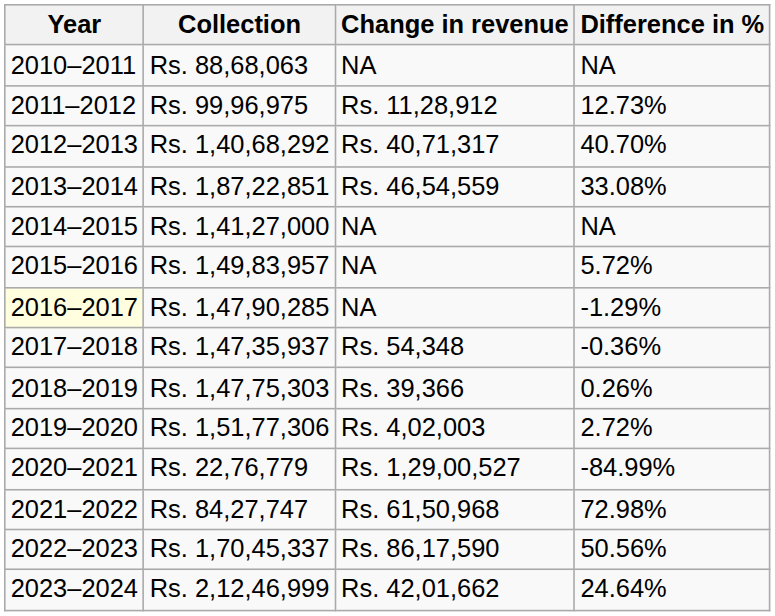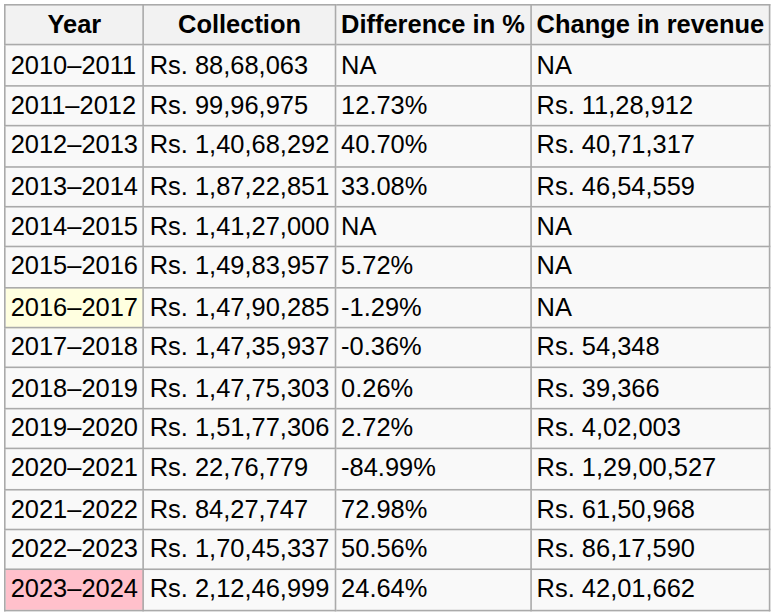columns swapped: Change in revenue <-> Difference in %
Rs. 2,12,46,999 | Year: no background -> pink background
